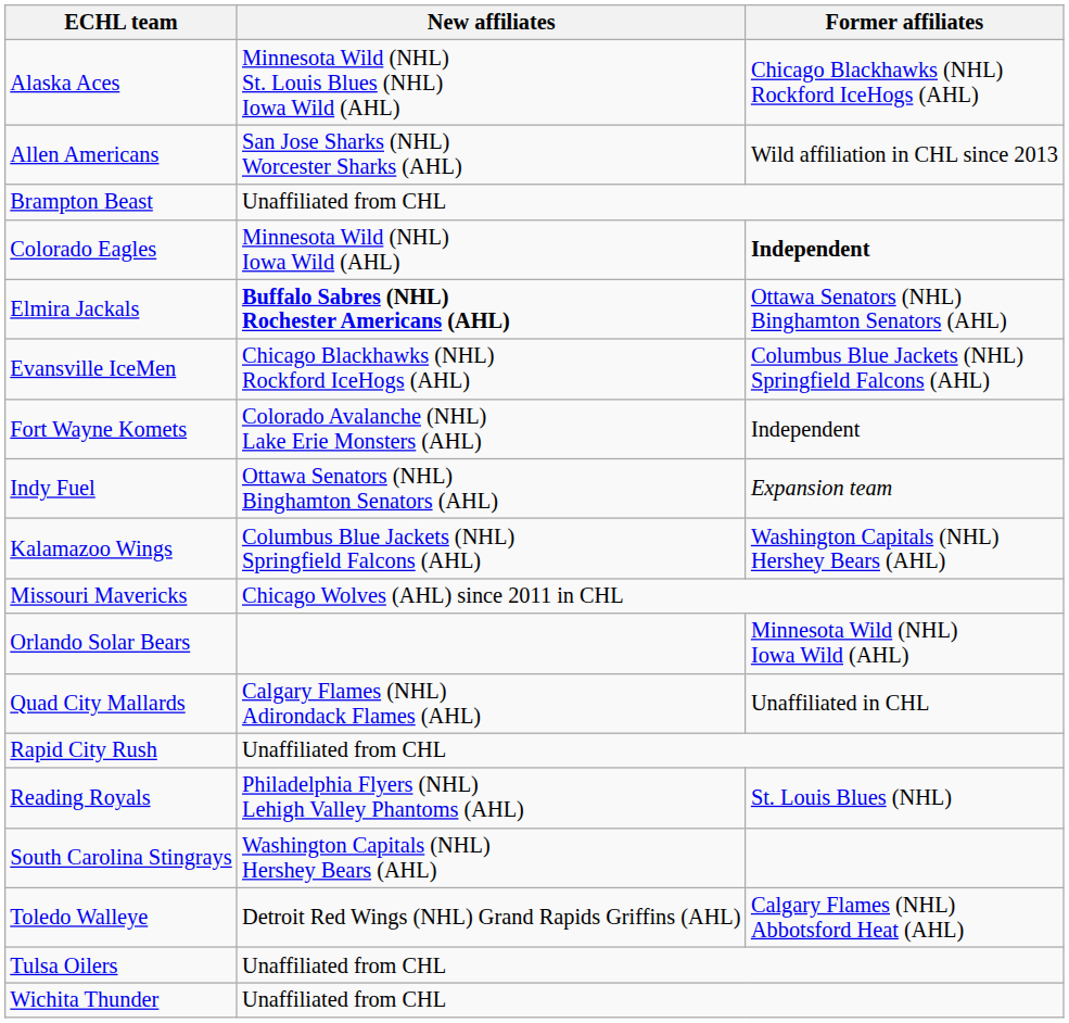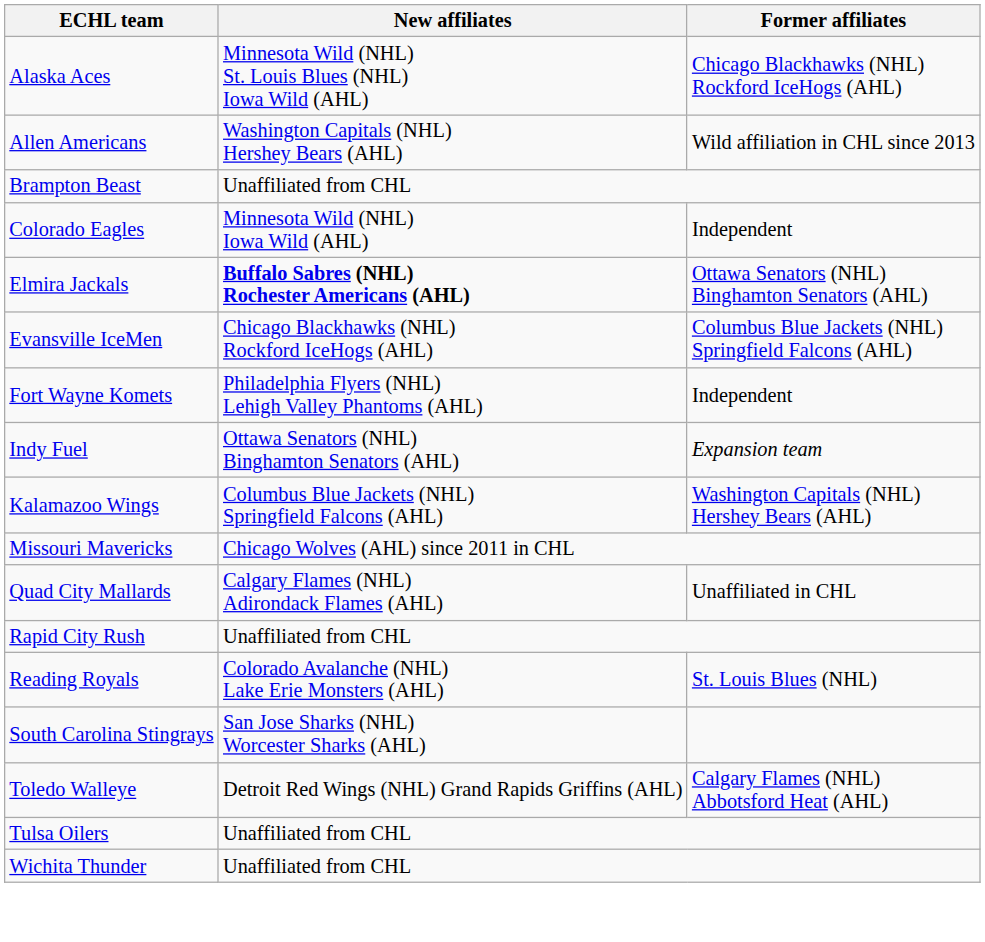Allen Americans | New affiliates: San Jose Sharks (NHL) Worcester Sharks (AHL) -> Washington Capitals (NHL) Hershey Bears (AHL)
Colorado Eagles | Former affiliates: bold -> normal
Fort Wayne Komets | New affiliates: Colorado Avalanche (NHL) Lake Erie Monsters (AHL) -> Philadelphia Flyers (NHL) Lehigh Valley Phantoms (AHL)
- row: Orlando Solar Bears | Minnesota Wild (NHL) Iowa Wild (AHL)
Reading Royals | New affiliates: Philadelphia Flyers (NHL) Lehigh Valley Phantoms (AHL) -> Colorado Avalanche (NHL) Lake Erie Monsters (AHL)
South Carolina Stingrays | New affiliates: Washington Capitals (NHL) Hershey Bears (AHL) -> San Jose Sharks (NHL) Worcester Sharks (AHL)
